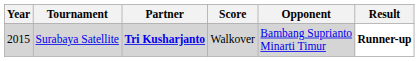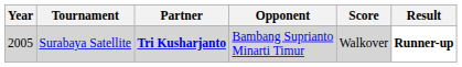columns swapped: Opponent <-> Score
Surabaya Satellite | Year: 2015 -> 2005
